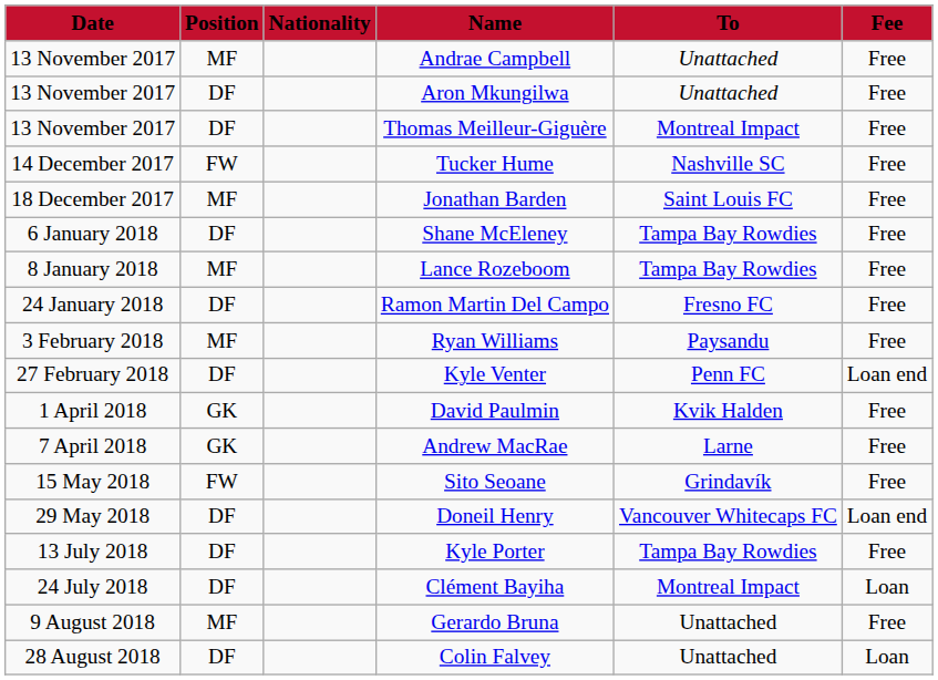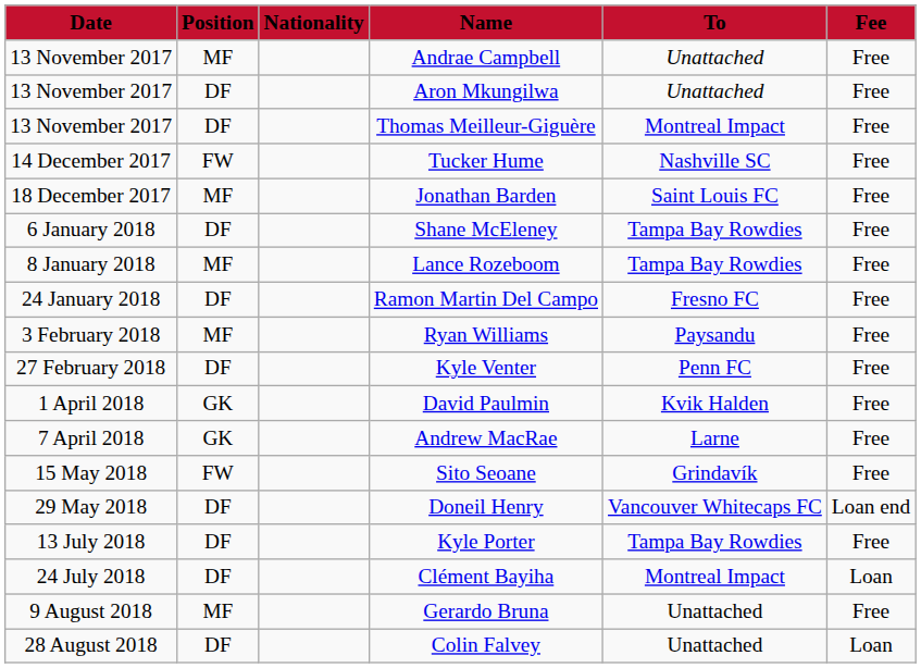Kyle Venter | Fee: Loan end -> Free
